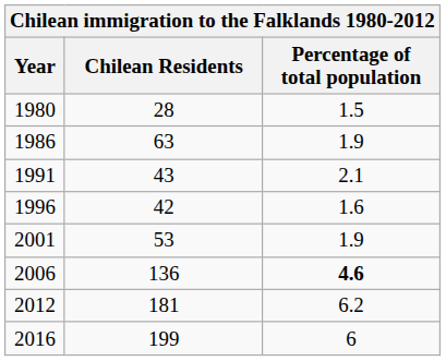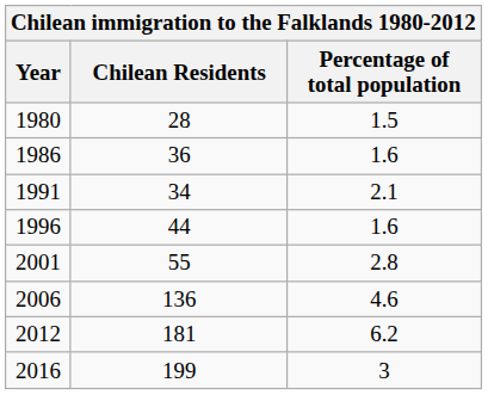1986 | Chilean Residents: 63 -> 36
1986 | Percentage of total population: 1.9 -> 1.6
1991 | Chilean Residents: 43 -> 34
1996 | Chilean Residents: 42 -> 44
2001 | Chilean Residents: 53 -> 55
2001 | Percentage of total population: 1.9 -> 2.8
2006 | Percentage of total population: bold -> normal
2016 | Percentage of total population: 6 -> 3
